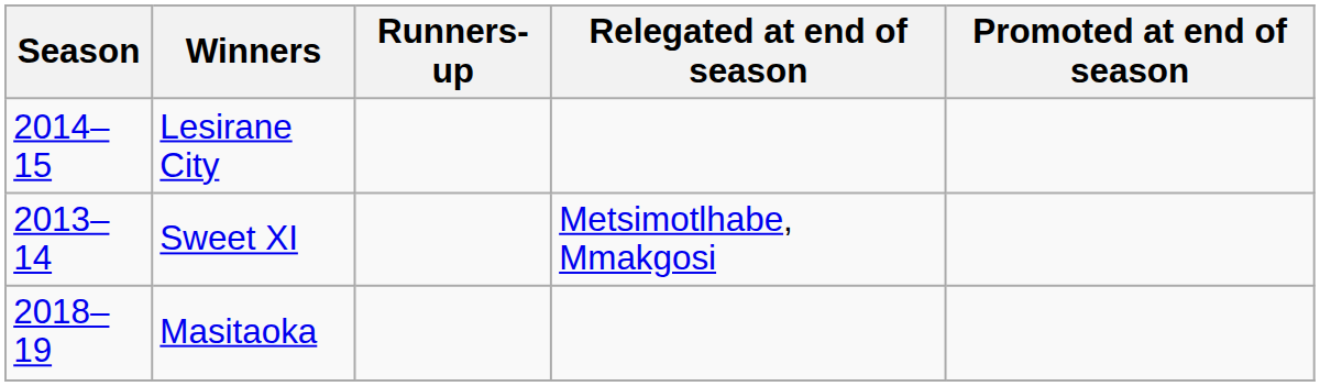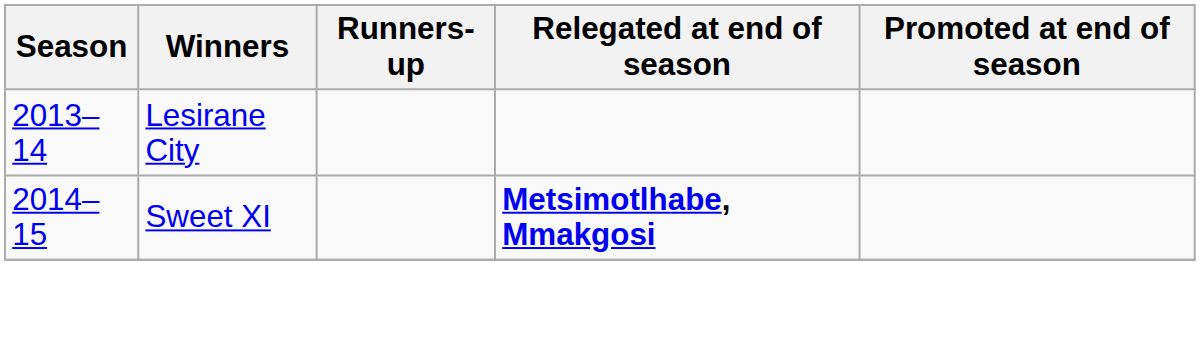Lesirane City | Season: 2014–15 -> 2013–14
Sweet XI | Season: 2013–14 -> 2014–15
Sweet XI | Relegated at end of season: normal -> bold
- row: 2018–19 | Masitaoka
